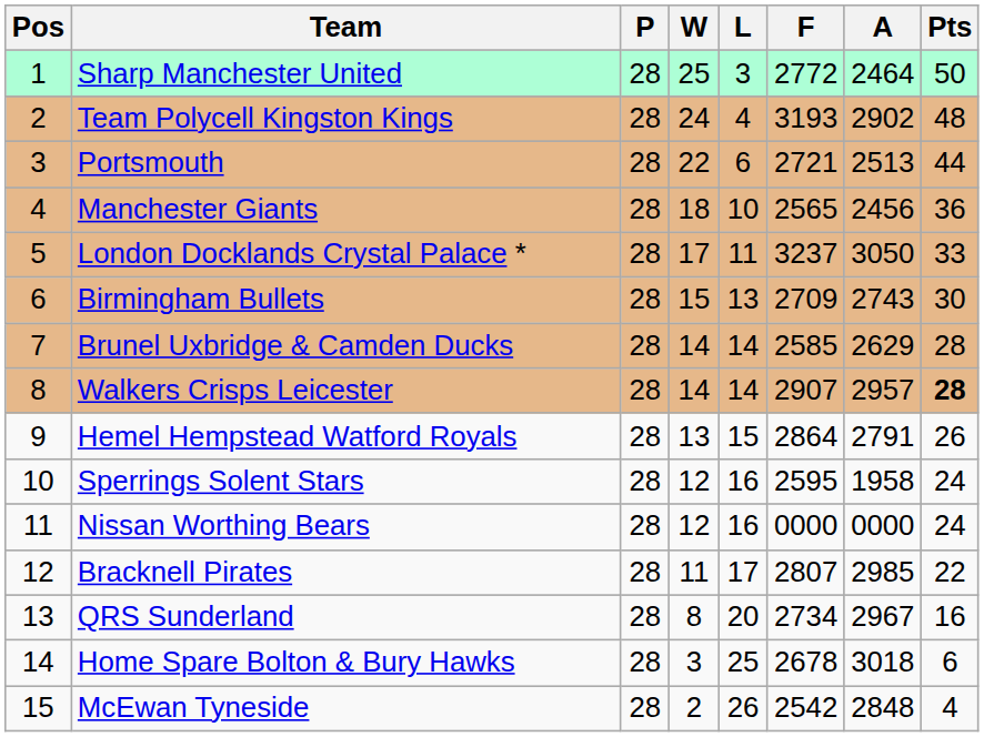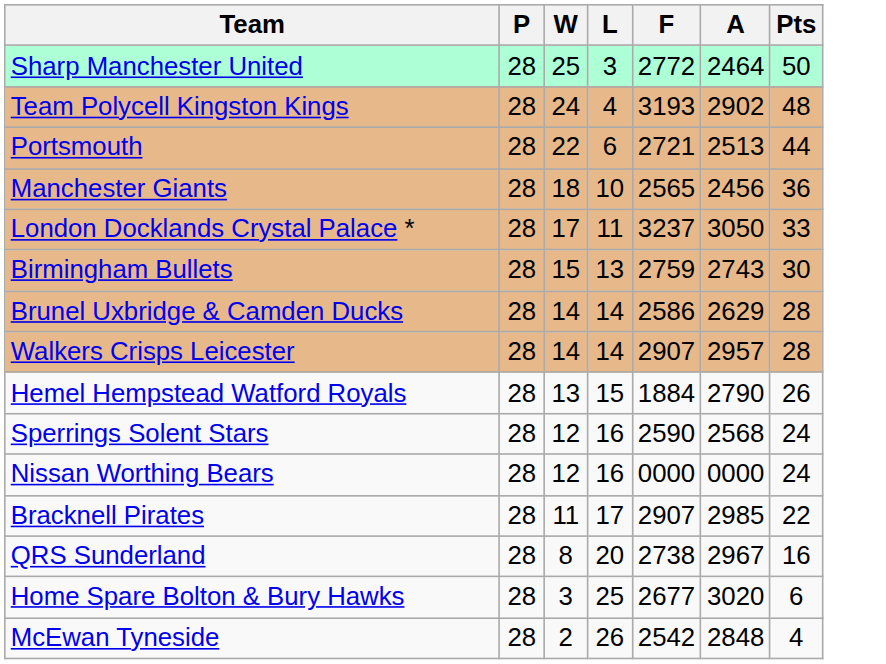- column: Pos | 1 | 2 | 3 | 4 | 5 | 6 | 7 | 8 | 9 | 10 | 11 | 12 | 13 | 14 | 15
Birmingham Bullets | F: 2709 -> 2759
Brunel Uxbridge & Camden Ducks | F: 2585 -> 2586
Walkers Crisps Leicester | Pts: bold -> normal
Hemel Hempstead Watford Royals | F: 2864 -> 1884
Hemel Hempstead Watford Royals | A: 2791 -> 2790
Sperrings Solent Stars | F: 2595 -> 2590
Sperrings Solent Stars | A: 1958 -> 2568
Bracknell Pirates | F: 2807 -> 2907
QRS Sunderland | F: 2734 -> 2738
Home Spare Bolton & Bury Hawks | F: 2678 -> 2677
Home Spare Bolton & Bury Hawks | A: 3018 -> 3020
